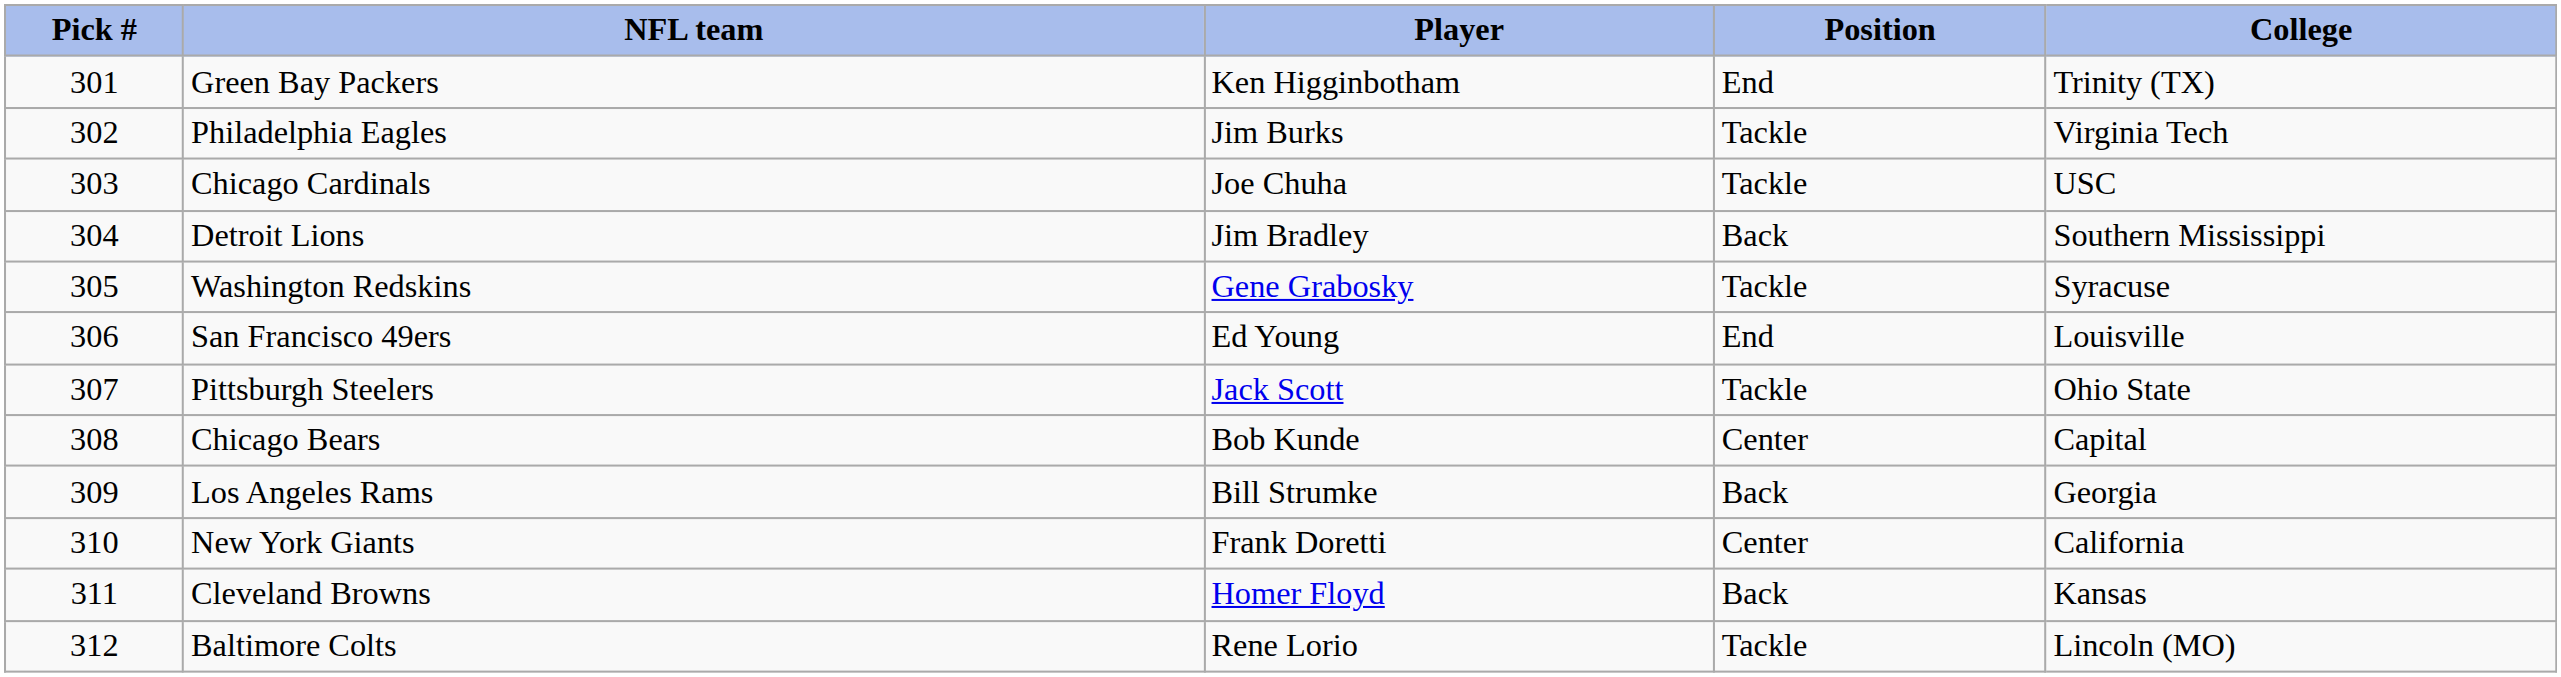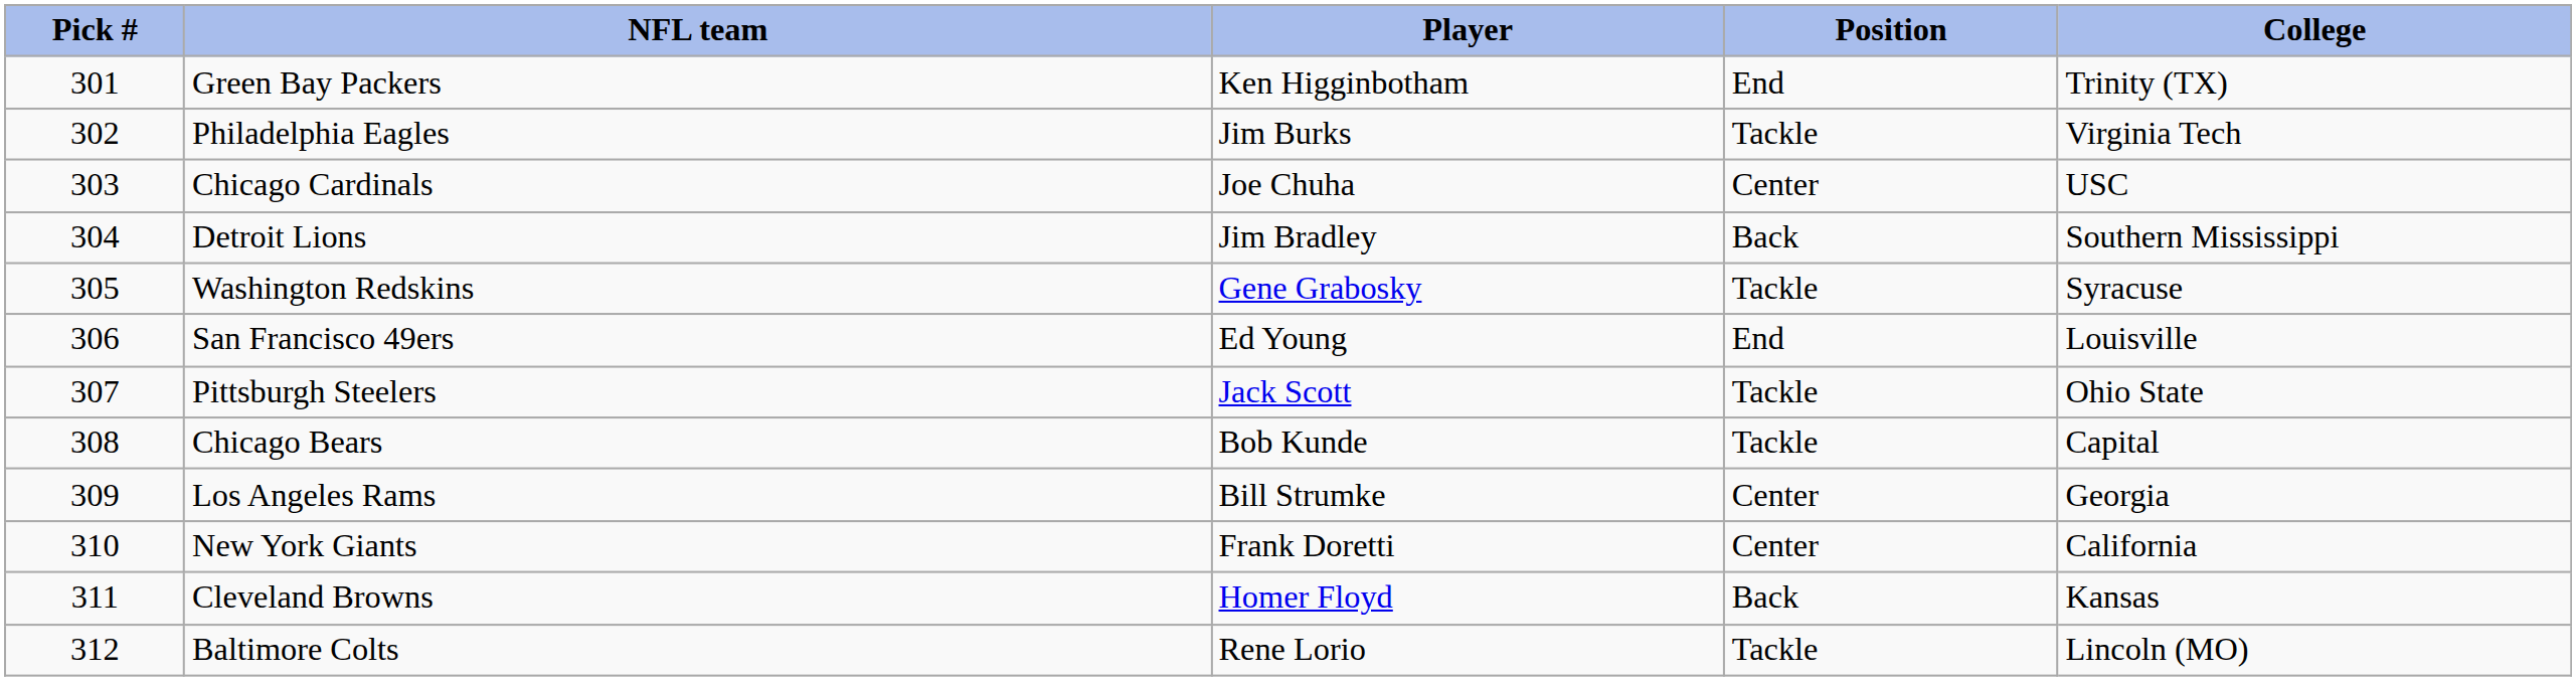Chicago Cardinals | Position: Tackle -> Center
Chicago Bears | Position: Center -> Tackle
Los Angeles Rams | Position: Back -> Center
